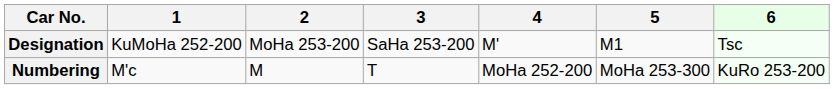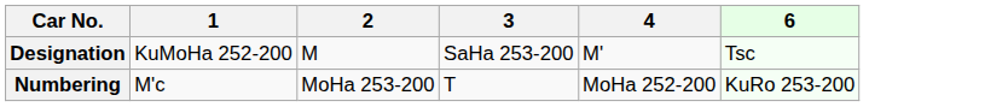- column: 5 | M1 | MoHa 253-300
Designation | 2: MoHa 253-200 -> M
Numbering | 2: M -> MoHa 253-200
